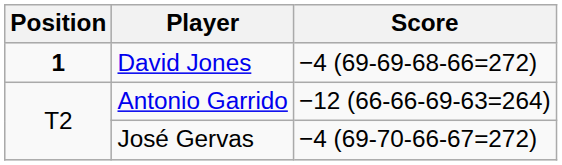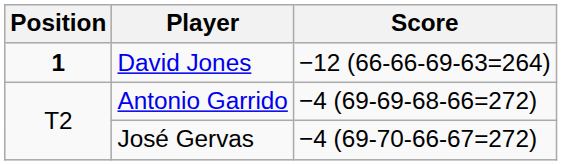David Jones | Score: −4 (69-69-68-66=272) -> −12 (66-66-69-63=264)
Antonio Garrido | Score: −12 (66-66-69-63=264) -> −4 (69-69-68-66=272)
